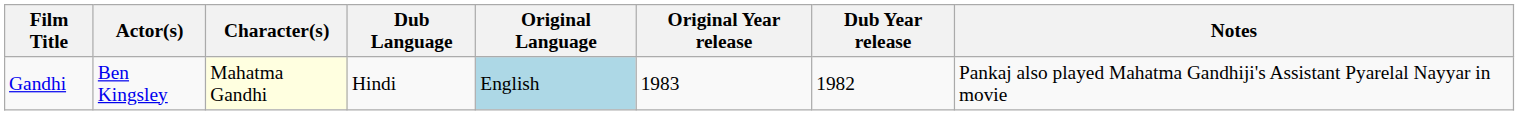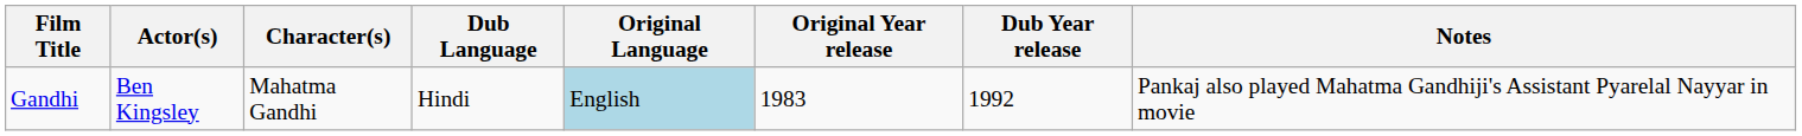Gandhi | Character(s): lightyellow background -> no background
Gandhi | Dub Year release: 1982 -> 1992
